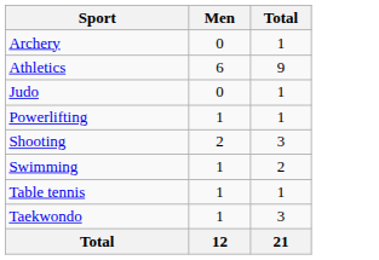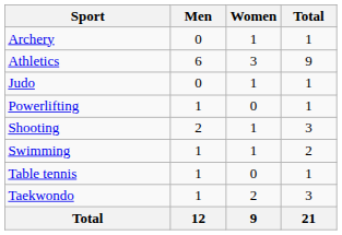+ column: Women | 1 | 3 | 1 | 0 | 1 | 1 | 0 | 2 | 9
